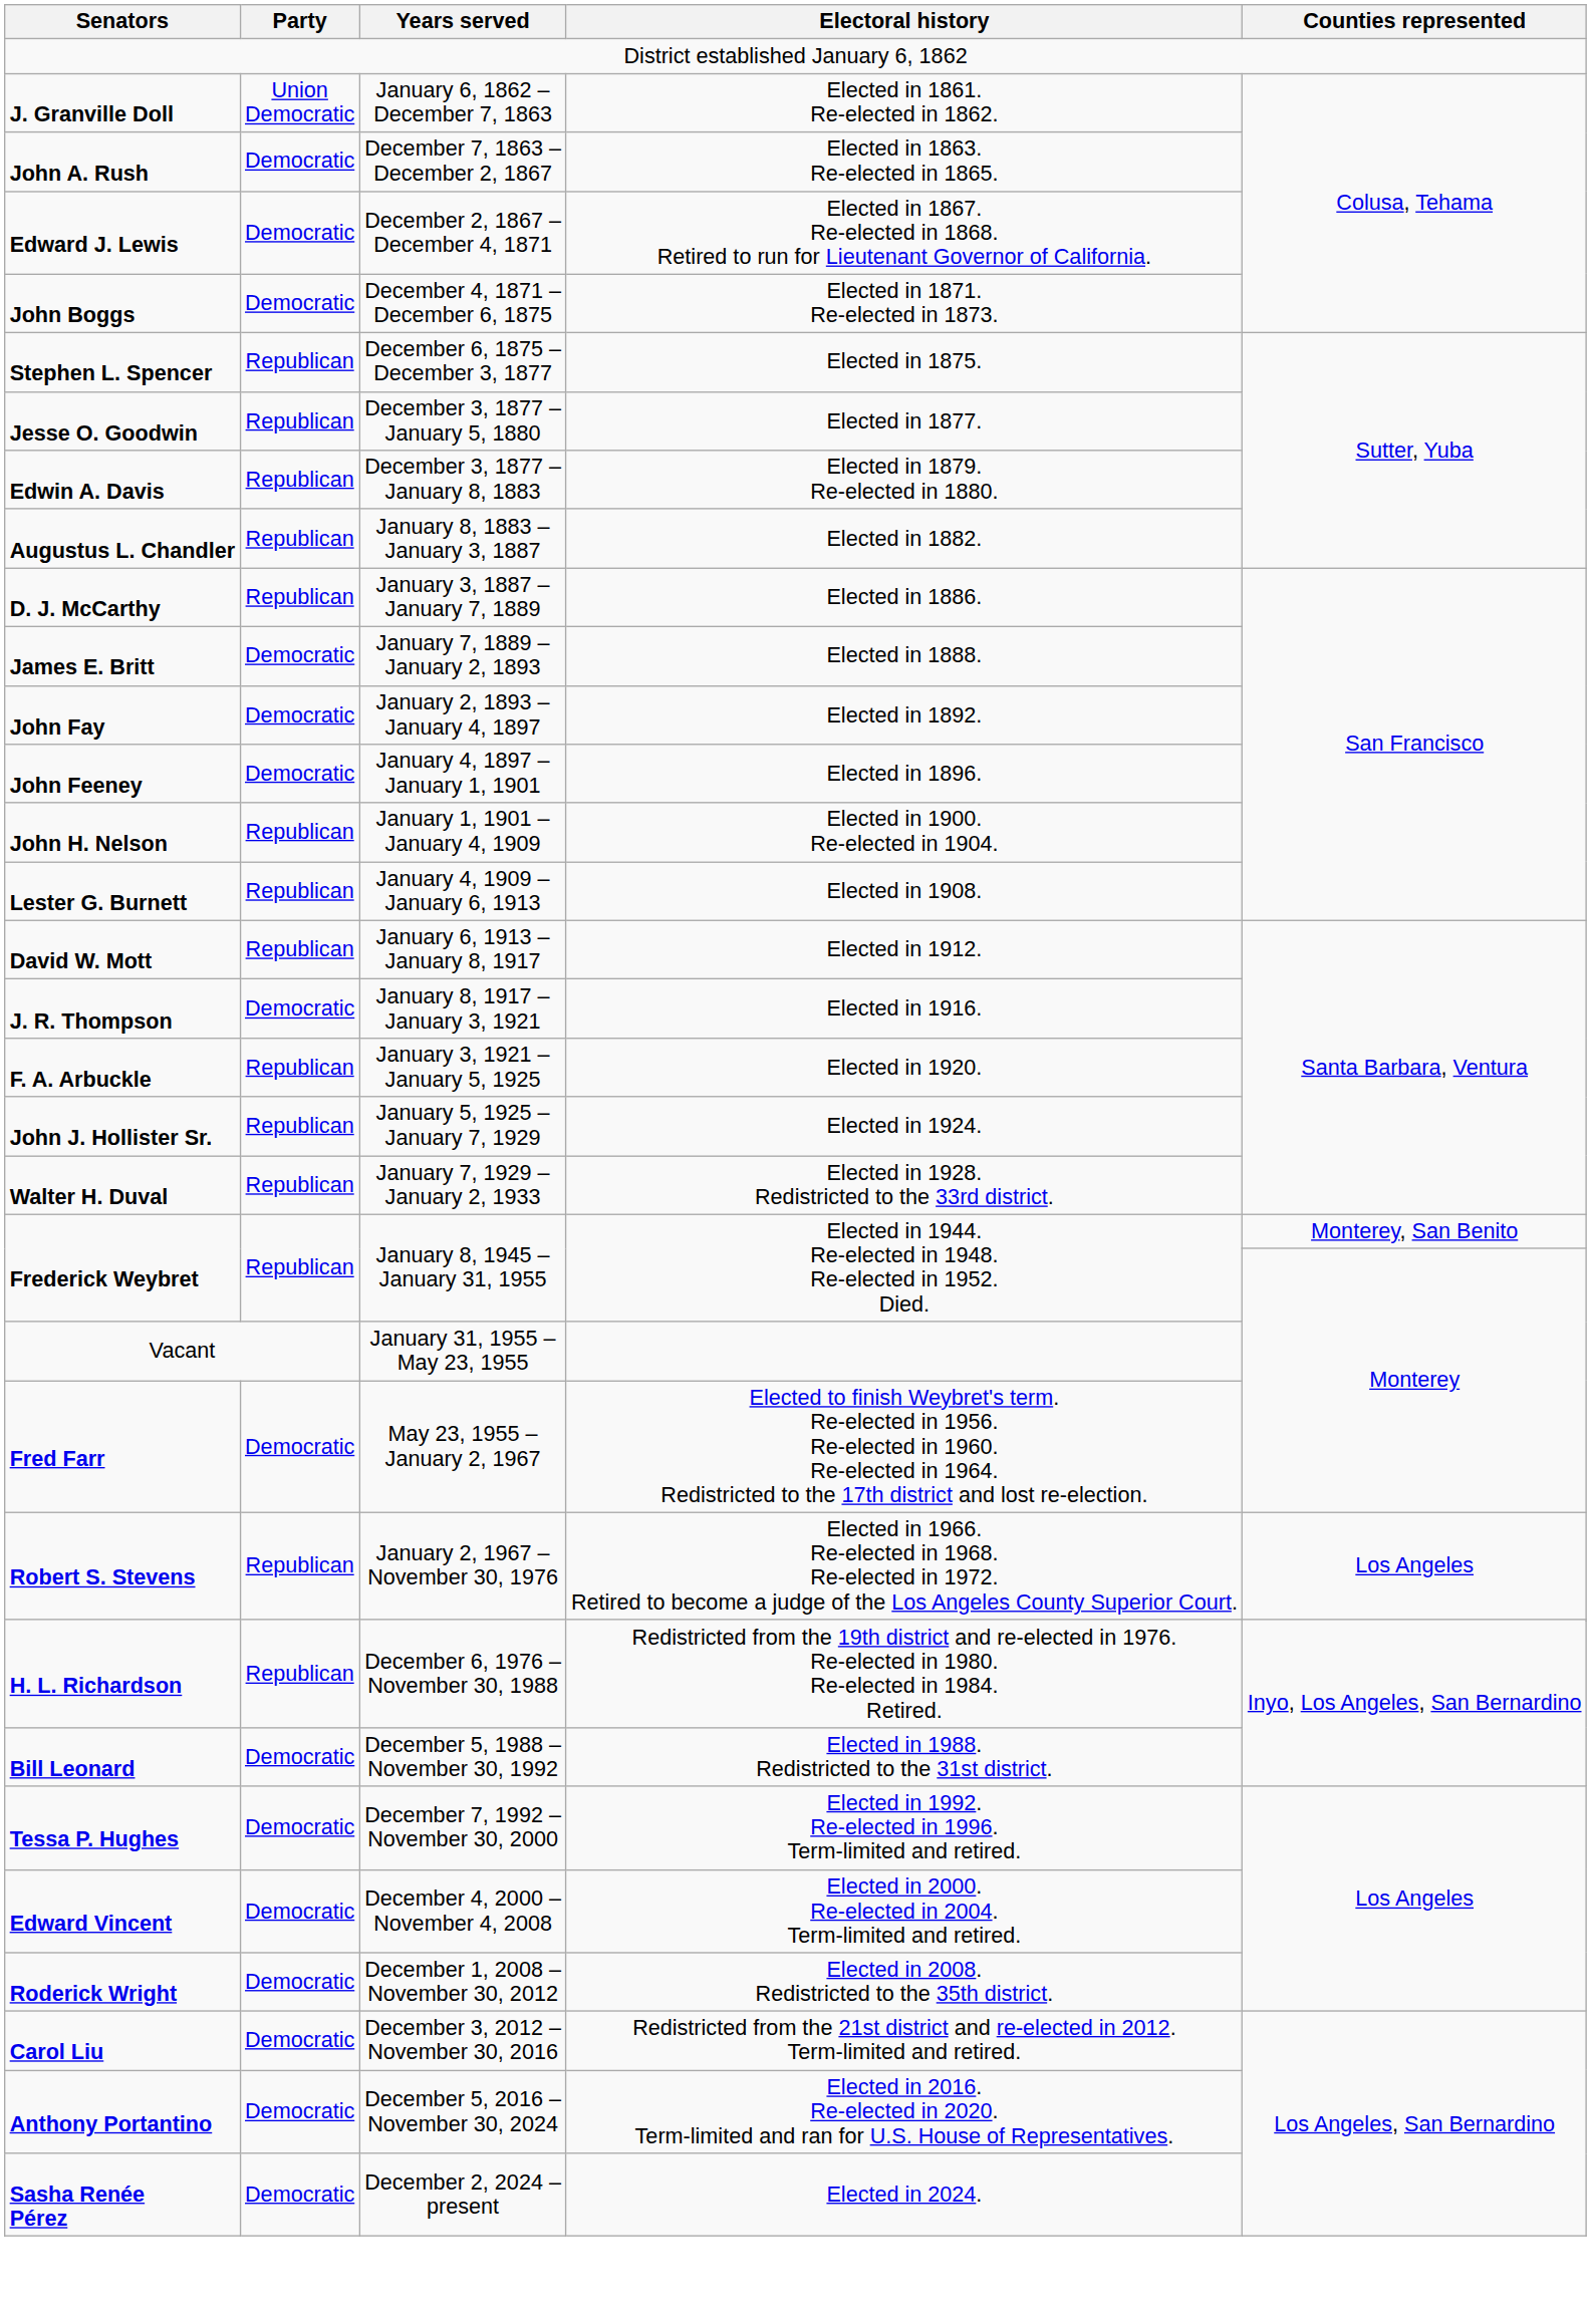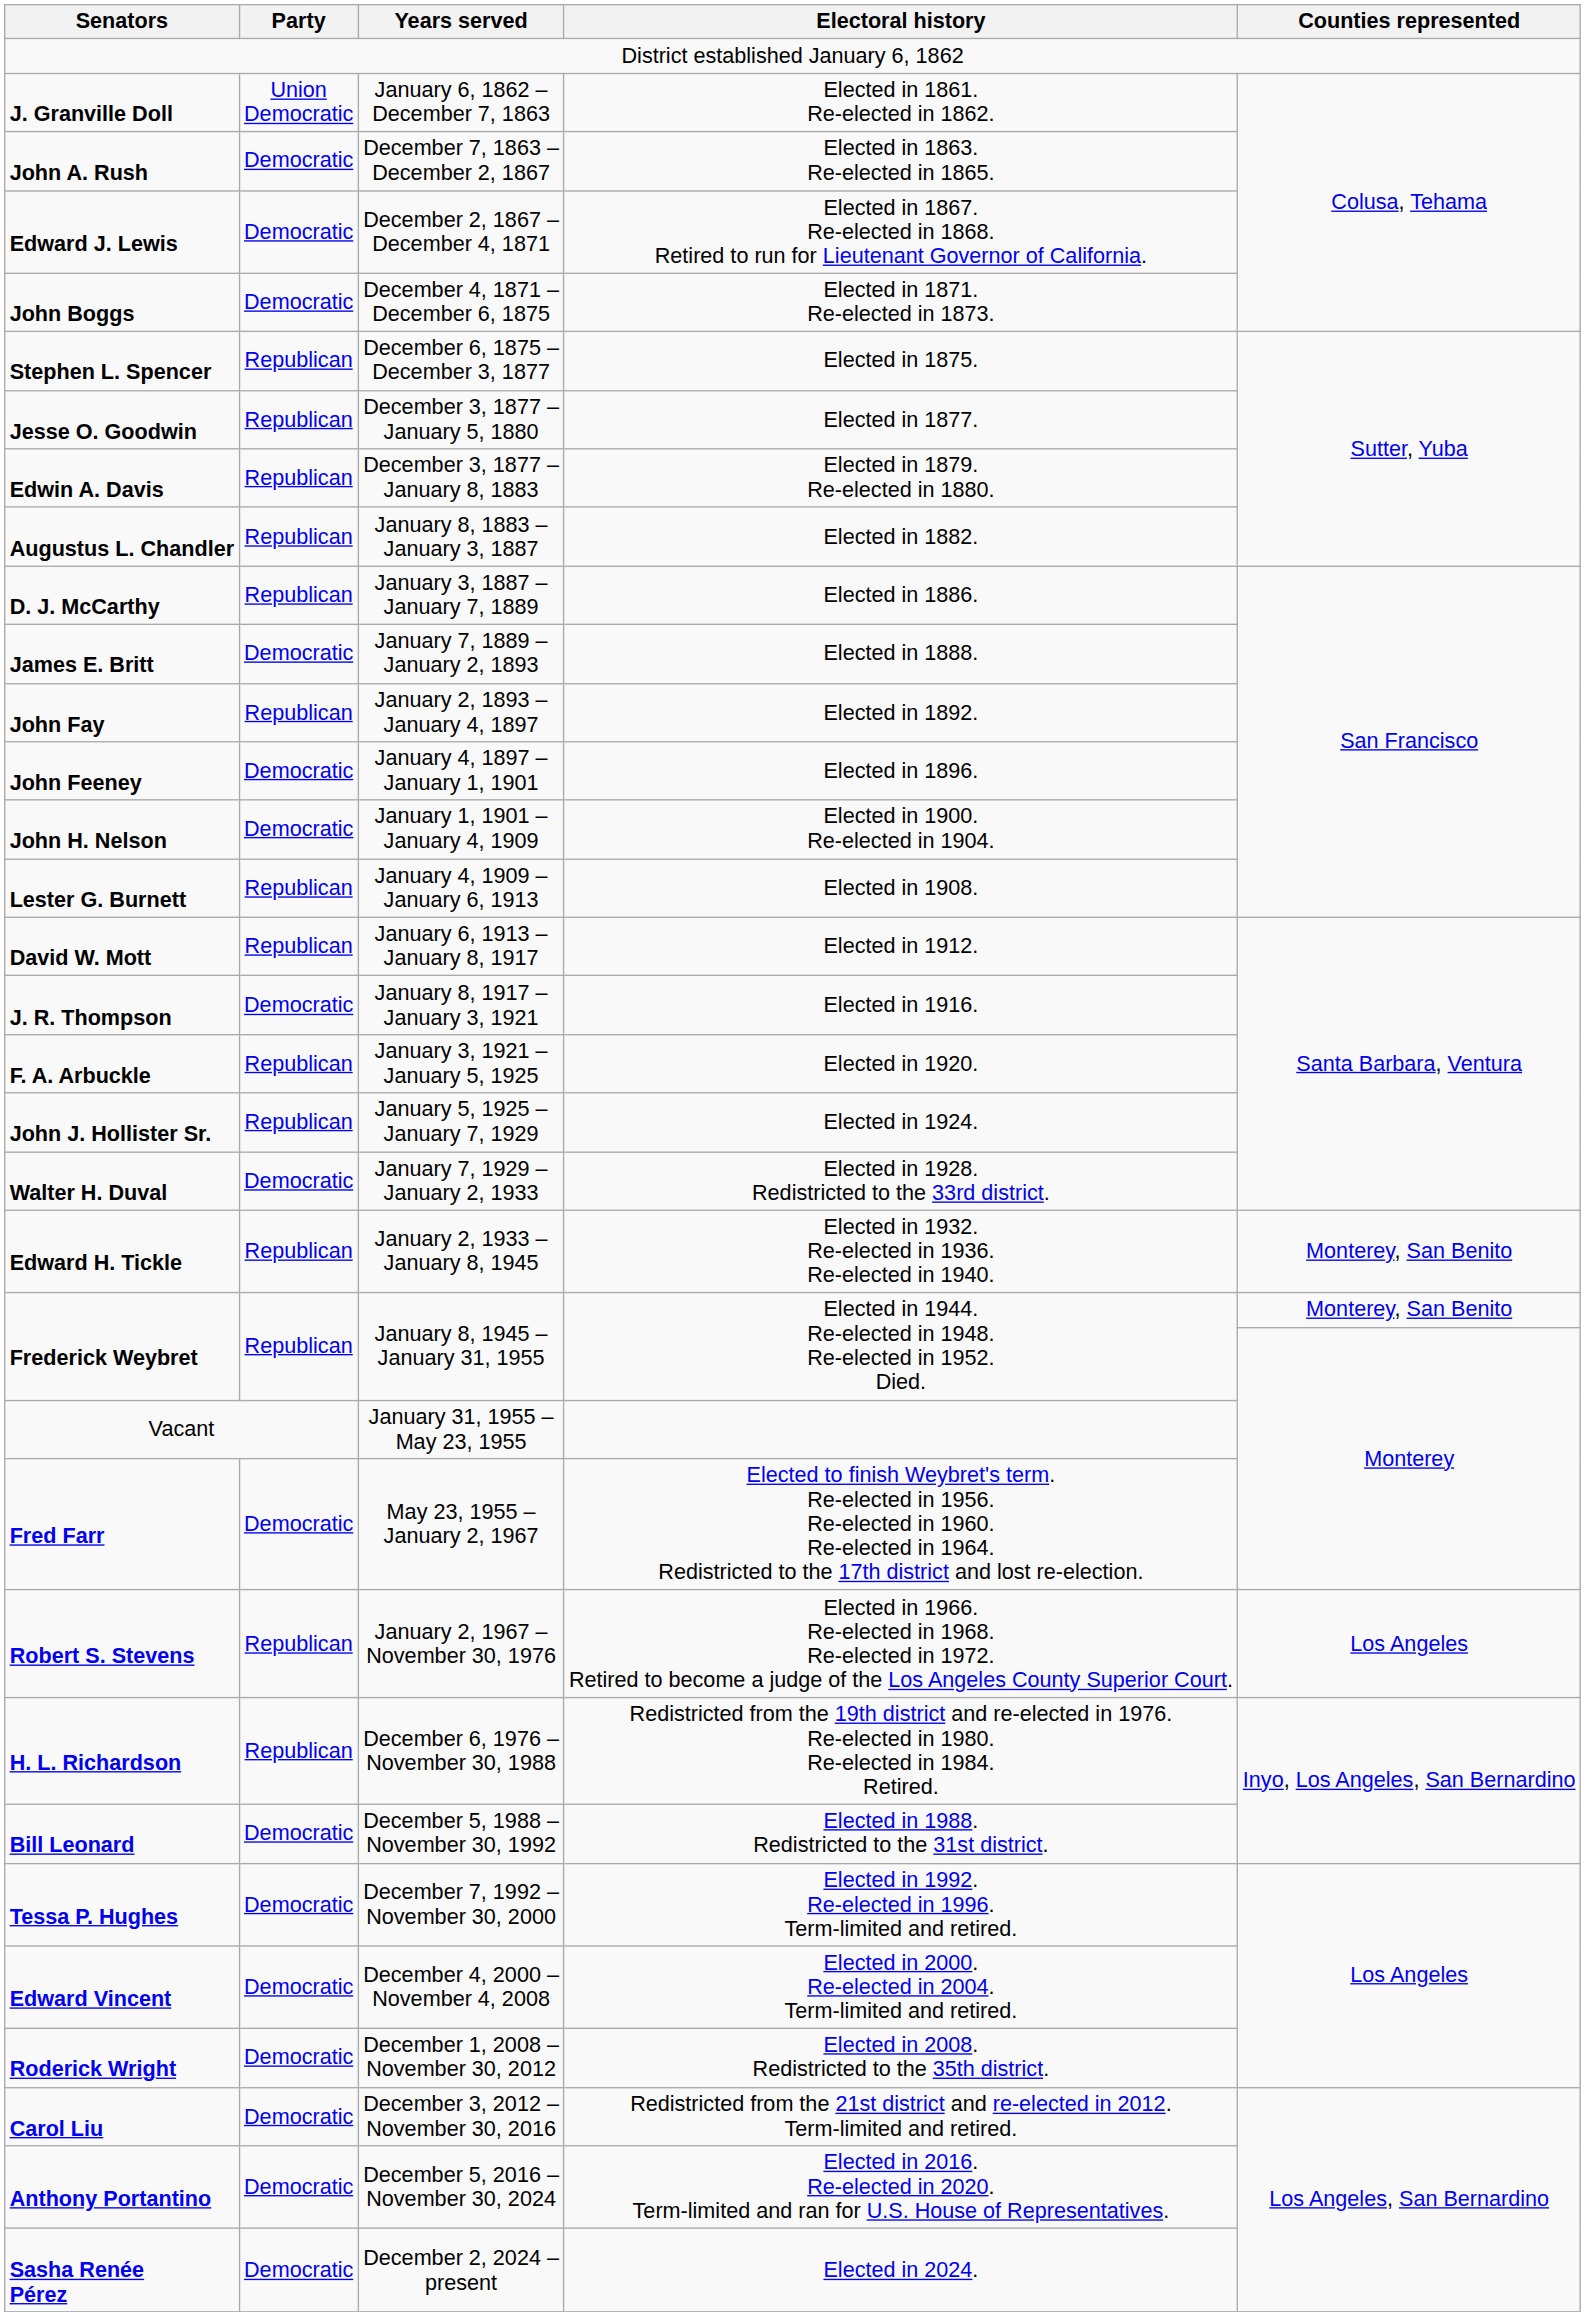John Fay | Party: Democratic -> Republican
John H. Nelson | Party: Republican -> Democratic
Walter H. Duval | Party: Republican -> Democratic
+ row: Edward H. Tickle | Republican | January 2, 1933 – January 8, 1945 | Elected in 1932. Re-elected in 1936. Re-elected in 1940. | Monterey, San Benito
